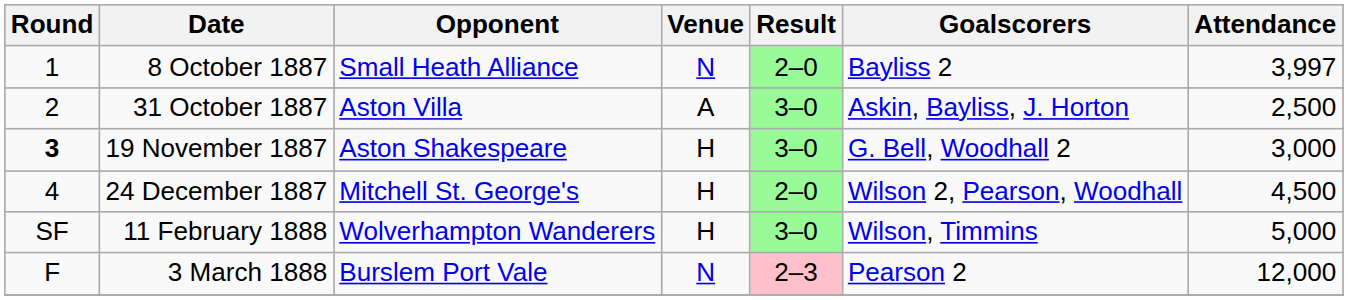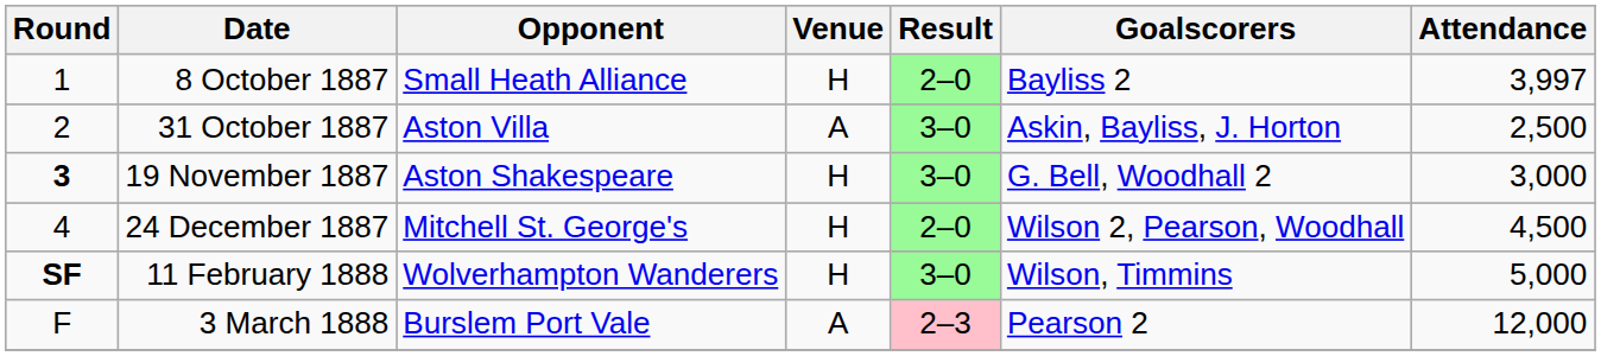8 October 1887 | Venue: N -> H
11 February 1888 | Round: normal -> bold
3 March 1888 | Venue: N -> A
